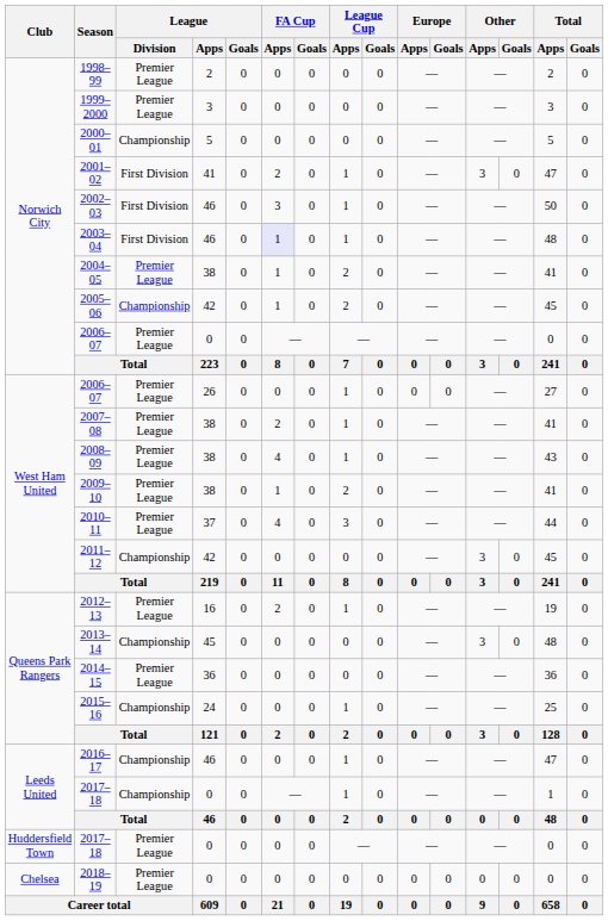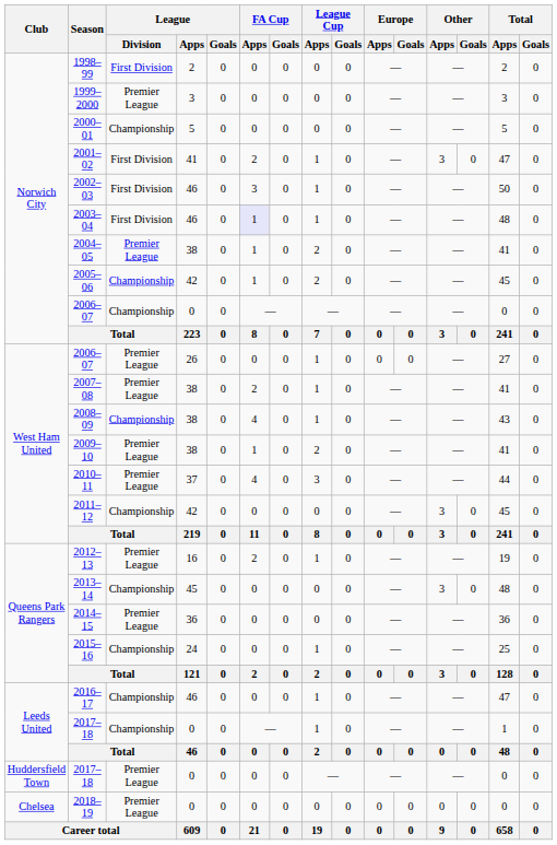1998–99 | League / Division: Premier League -> First Division
Norwich City / 2006–07 | League / Division: Premier League -> Championship
2008–09 | League / Division: Premier League -> Championship
